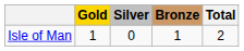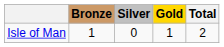columns swapped: Gold <-> Bronze
